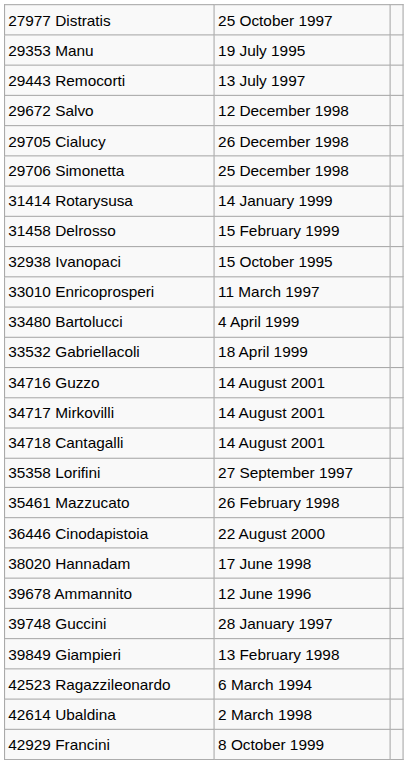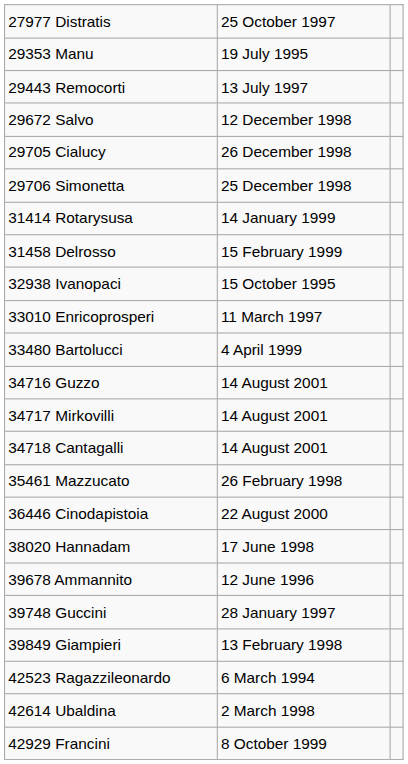- row: 33532 Gabriellacoli | 18 April 1999
- row: 35358 Lorifini | 27 September 1997
